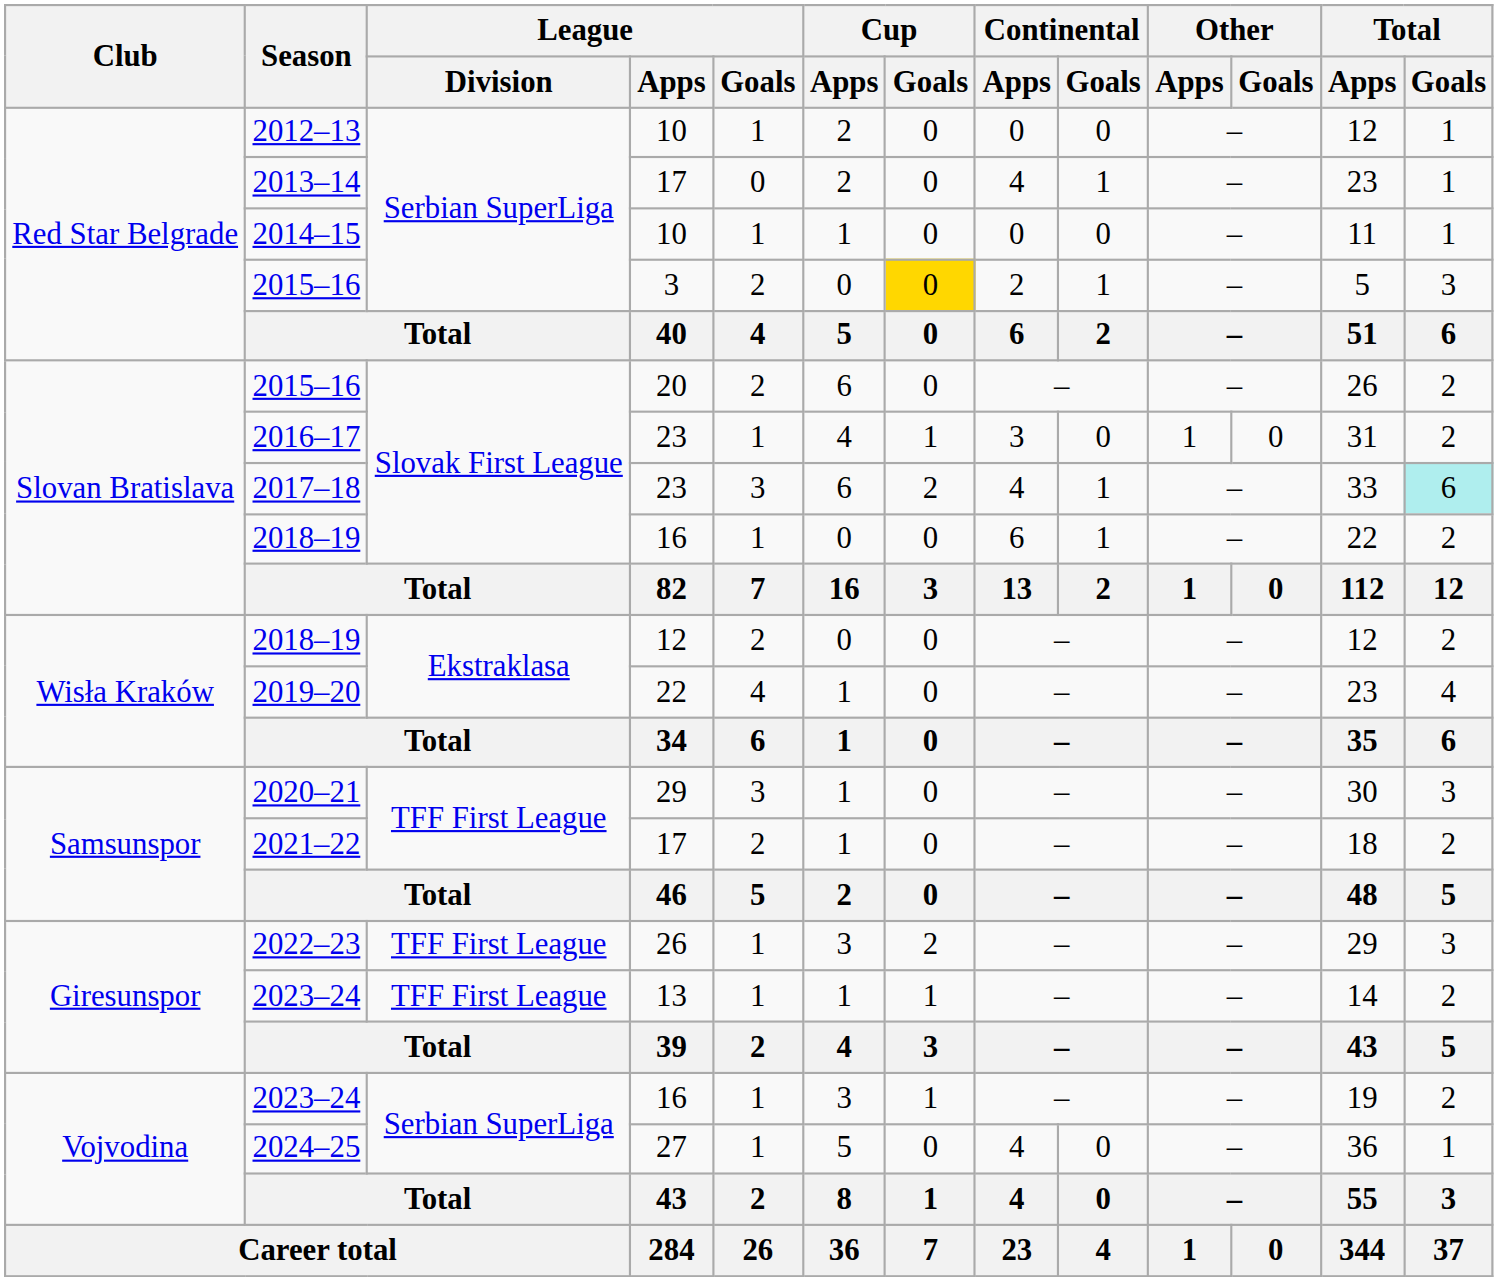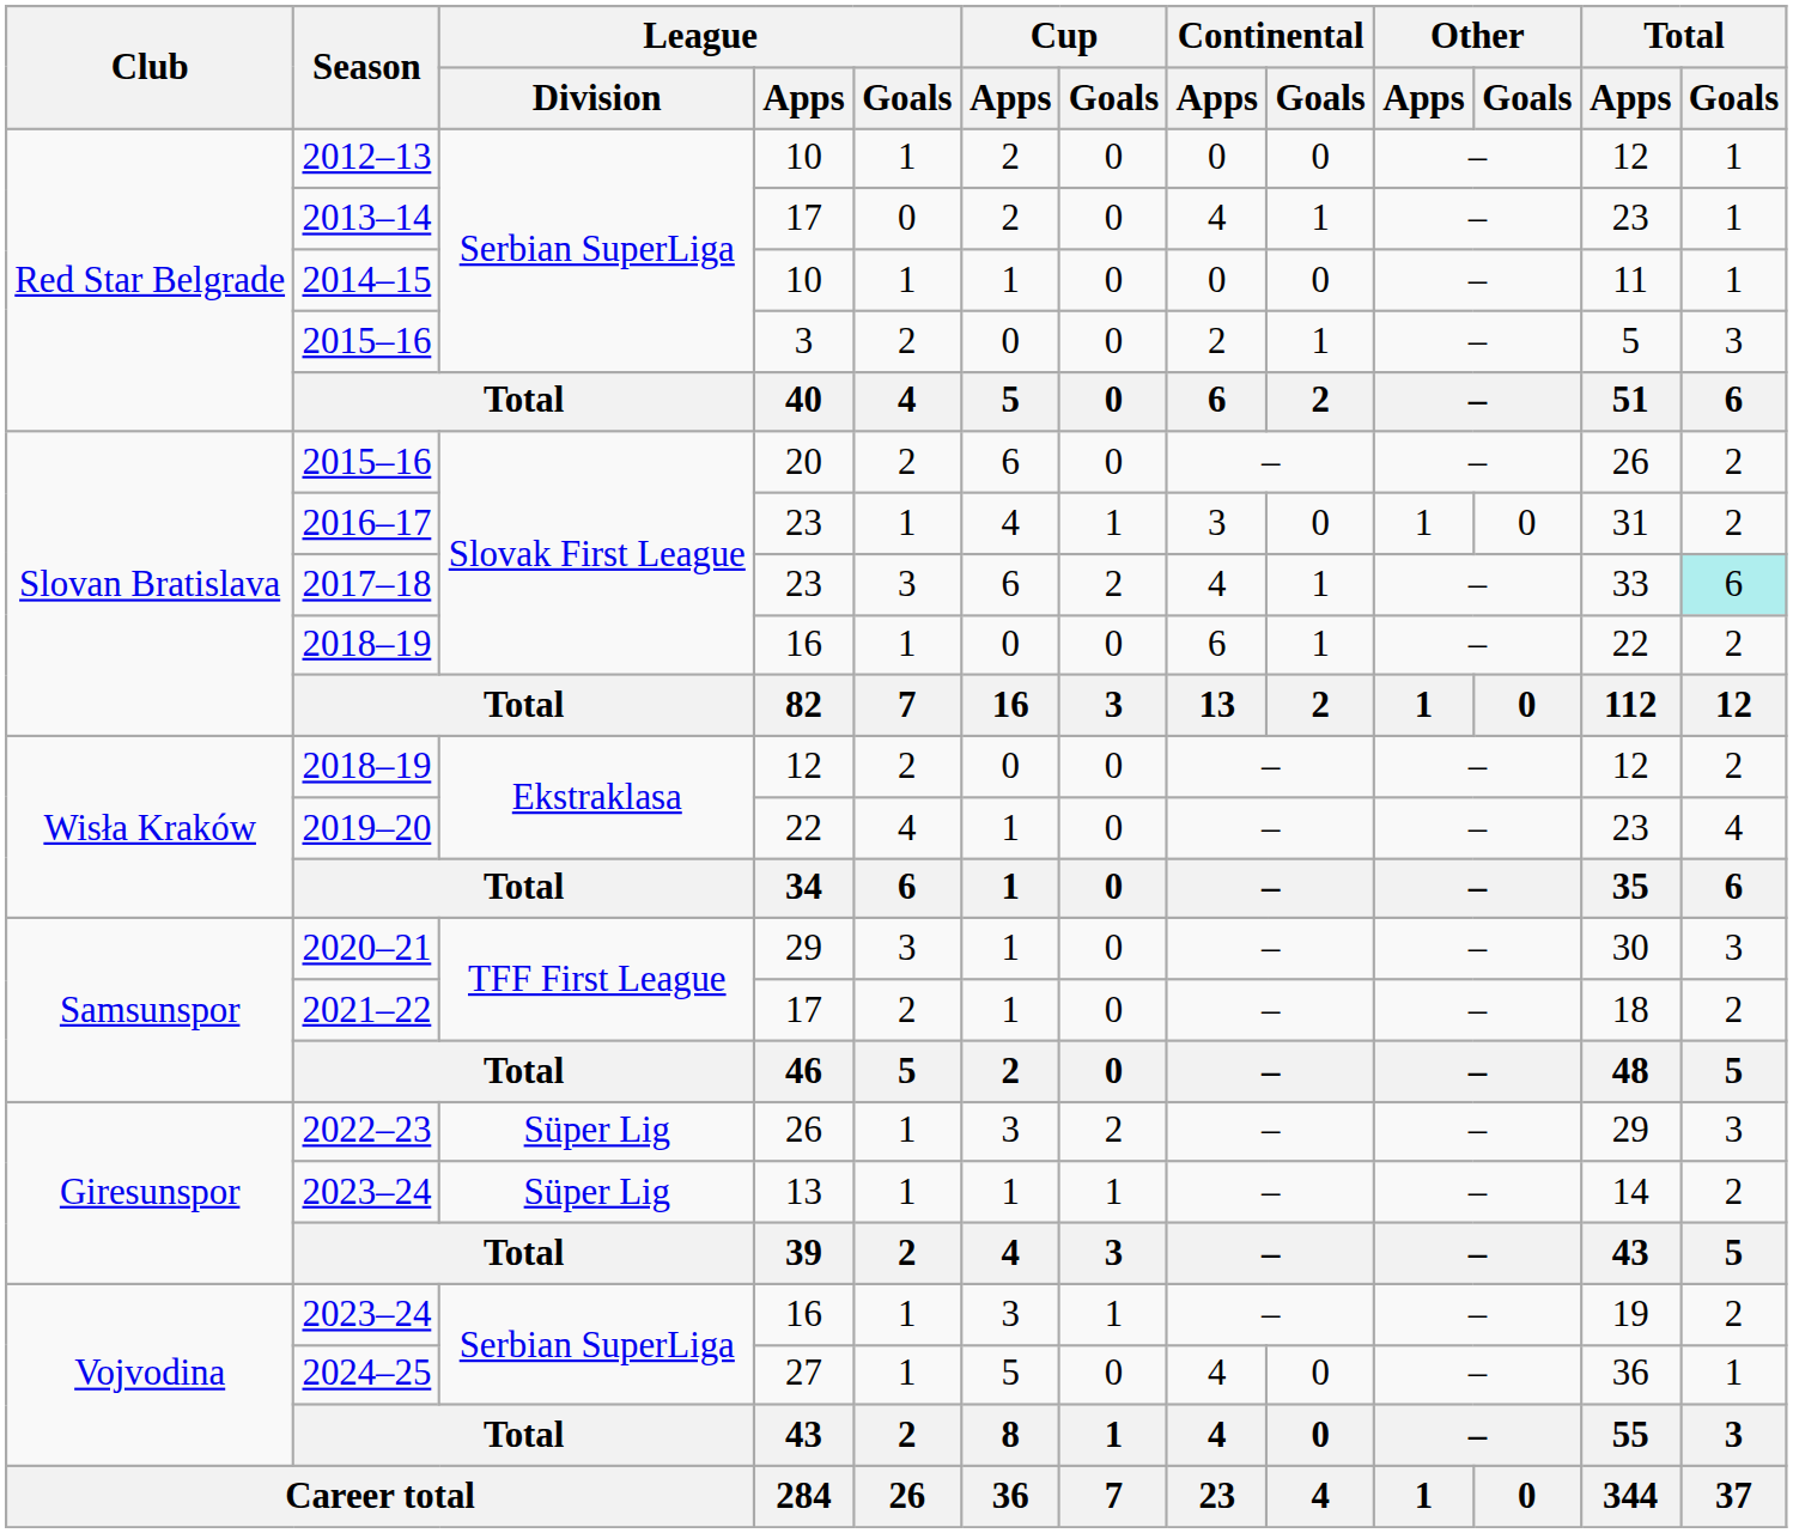2015–16 / 3 | Cup / Goals: gold background -> no background
2022–23 | League / Division: TFF First League -> Süper Lig
2023–24 / 13 | League / Division: TFF First League -> Süper Lig
